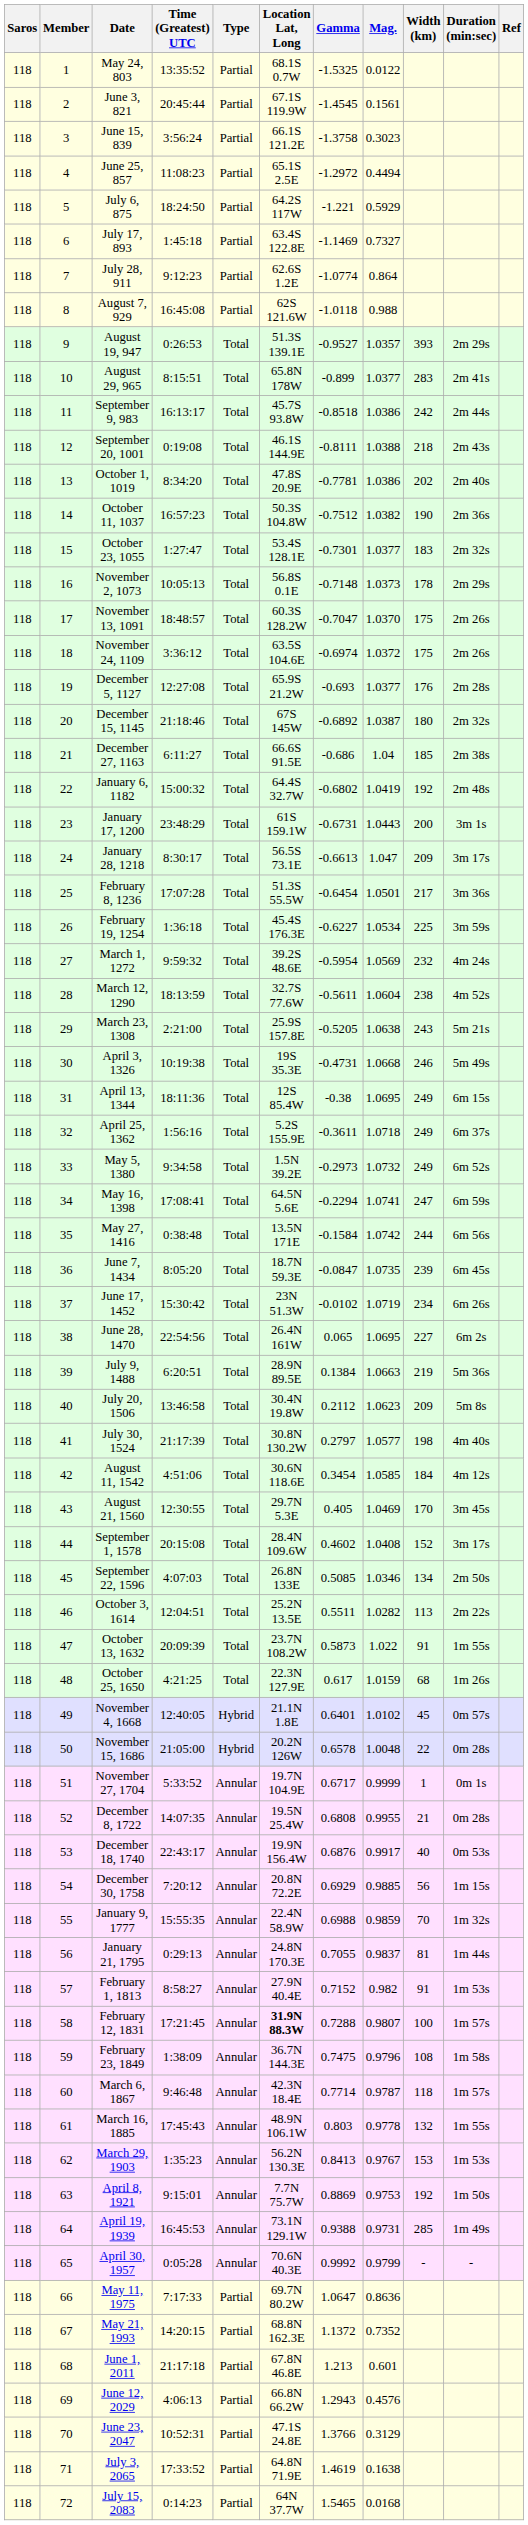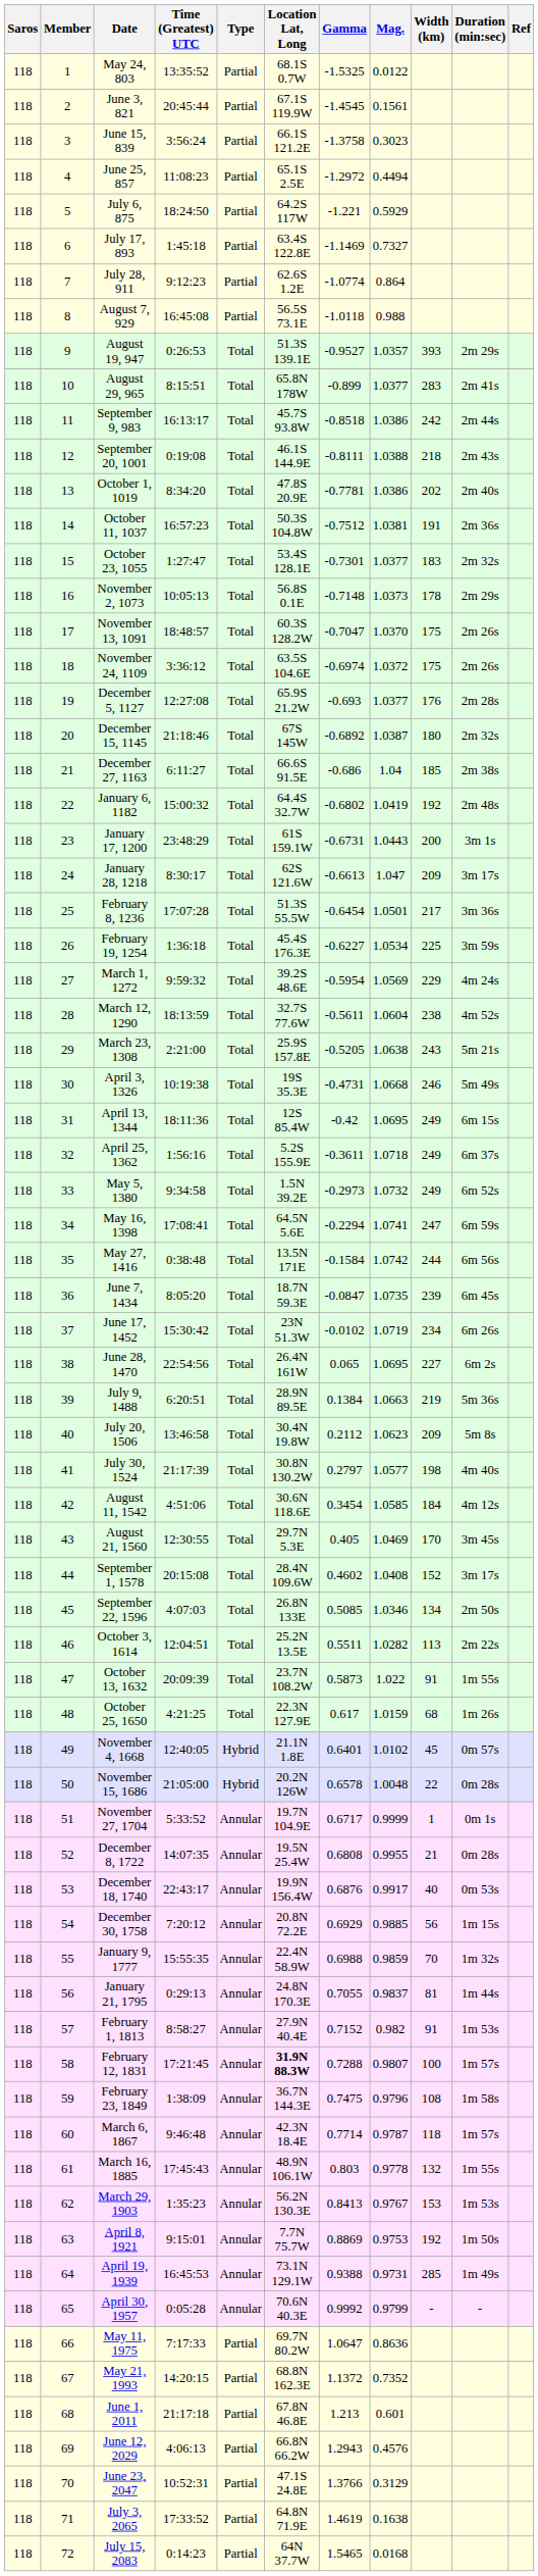August 7, 929 | Location Lat, Long: 62S 121.6W -> 56.5S 73.1E
October 11, 1037 | Mag.: 1.0382 -> 1.0381
October 11, 1037 | Width (km): 190 -> 191
January 28, 1218 | Location Lat, Long: 56.5S 73.1E -> 62S 121.6W
March 1, 1272 | Width (km): 232 -> 229
April 13, 1344 | Gamma: -0.38 -> -0.42
